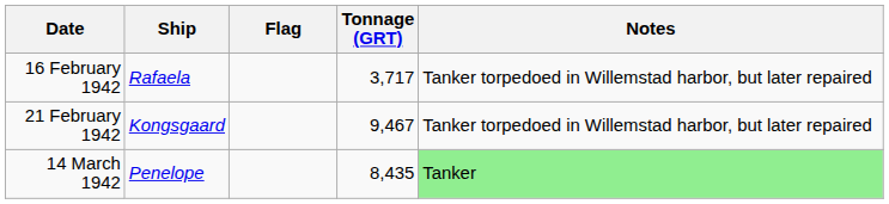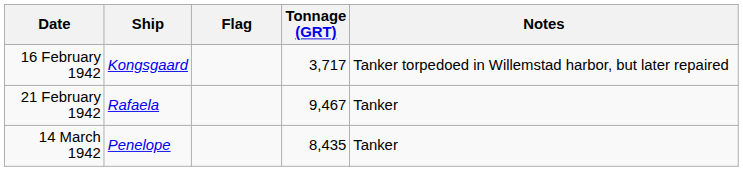16 February 1942 | Ship: Rafaela -> Kongsgaard
21 February 1942 | Ship: Kongsgaard -> Rafaela
21 February 1942 | Notes: Tanker torpedoed in Willemstad harbor, but later repaired -> Tanker
14 March 1942 | Notes: lightgreen background -> no background
